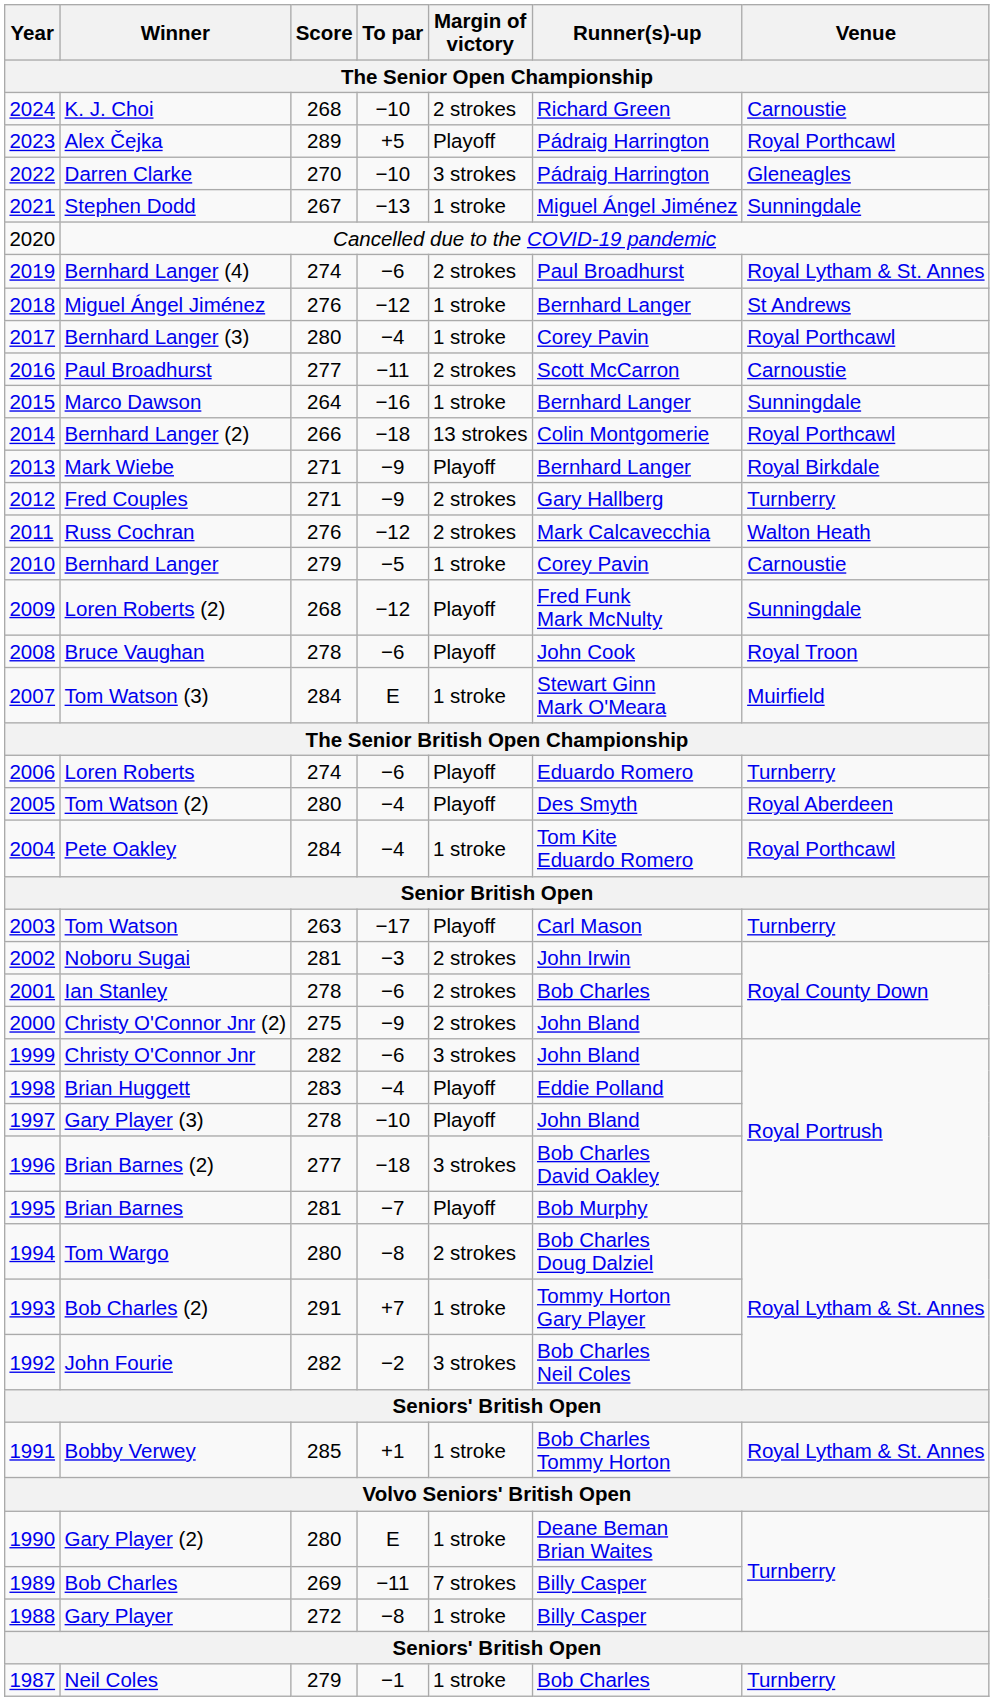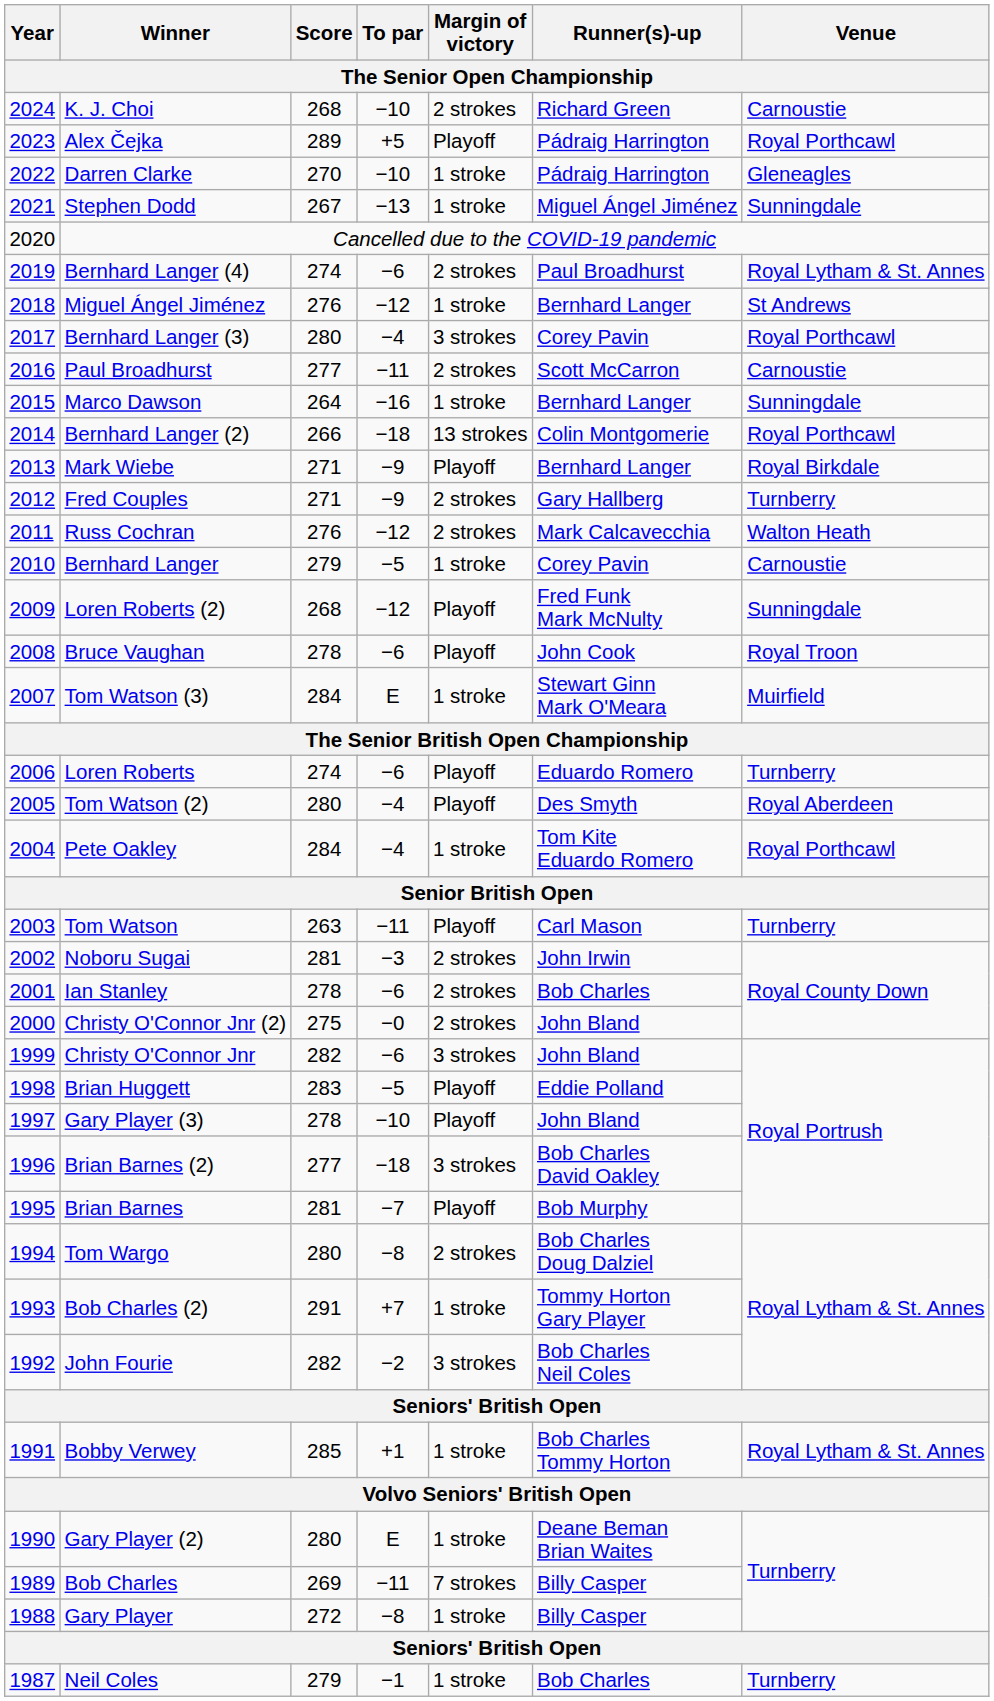Darren Clarke | Margin of victory: 3 strokes -> 1 stroke
Bernhard Langer (3) | Margin of victory: 1 stroke -> 3 strokes
Tom Watson | To par: −17 -> −11
Christy O'Connor Jnr (2) | To par: −9 -> −0
Brian Huggett | To par: −4 -> −5
